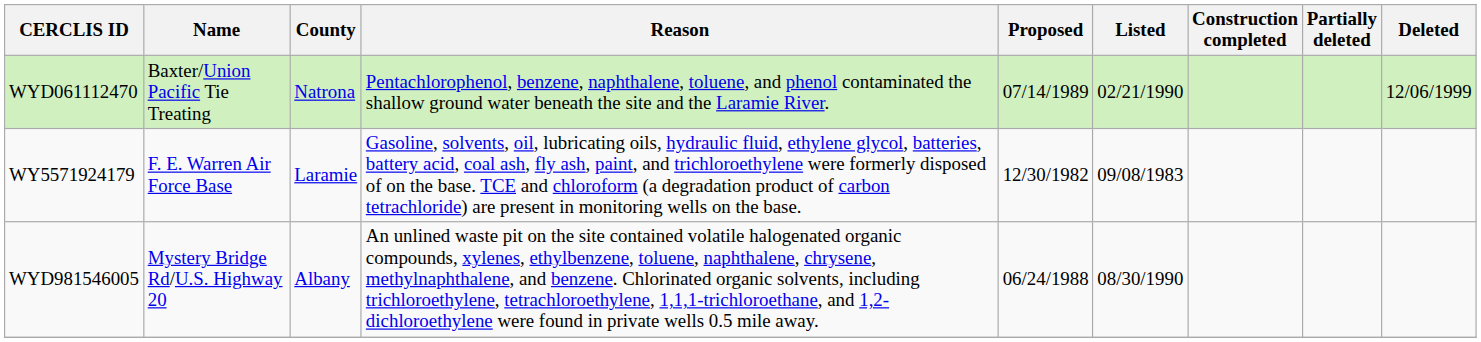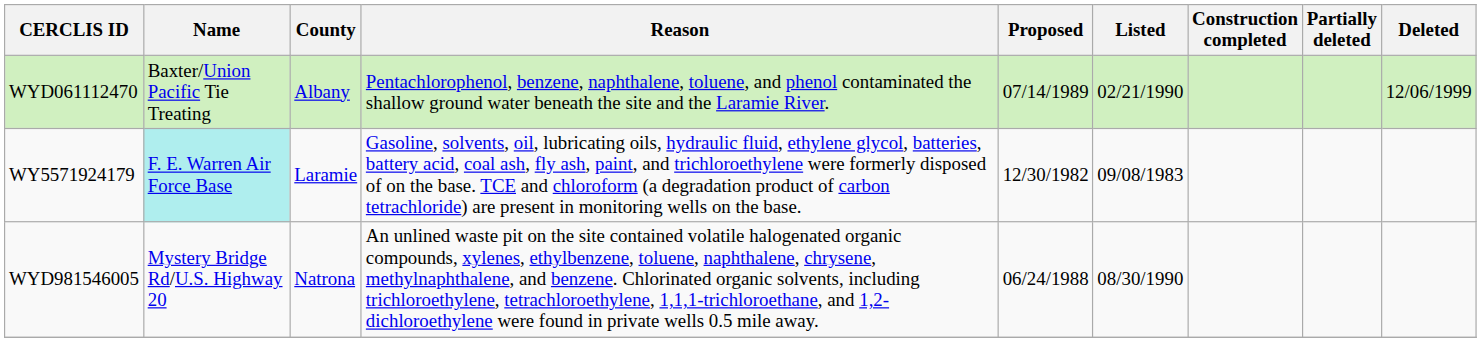WYD061112470 | County: Natrona -> Albany
WY5571924179 | Name: no background -> paleturquoise background
WYD981546005 | County: Albany -> Natrona
